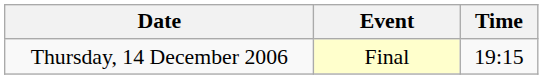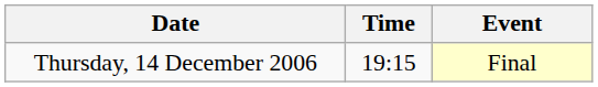columns swapped: Time <-> Event
